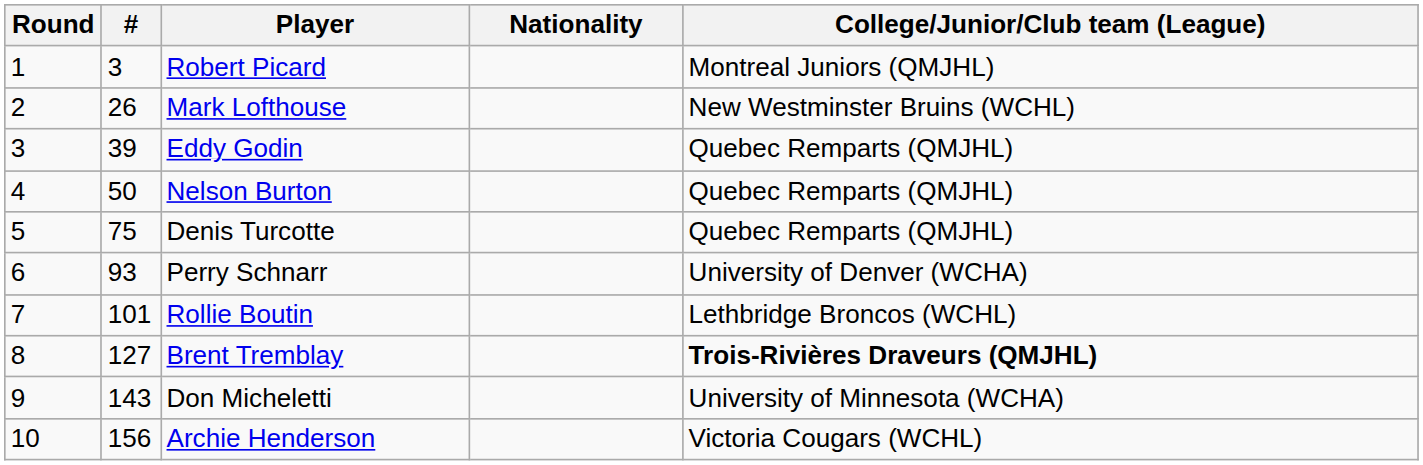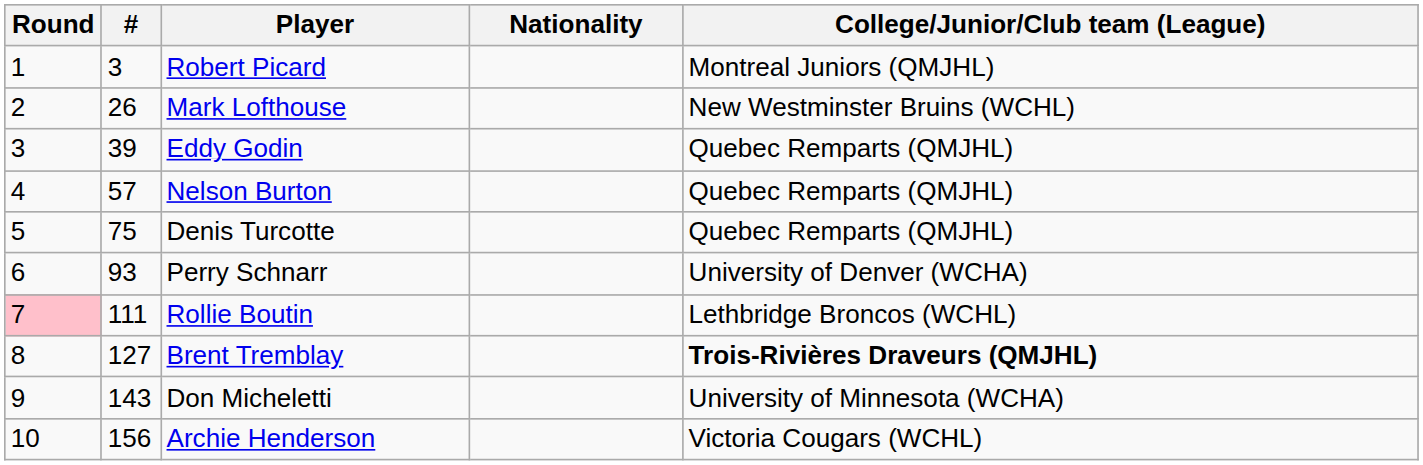Nelson Burton | #: 50 -> 57
Rollie Boutin | Round: no background -> pink background
Rollie Boutin | #: 101 -> 111
